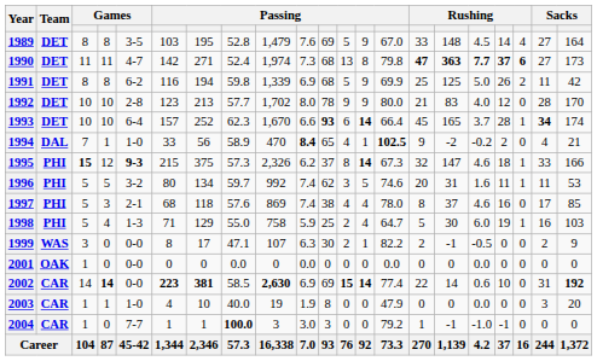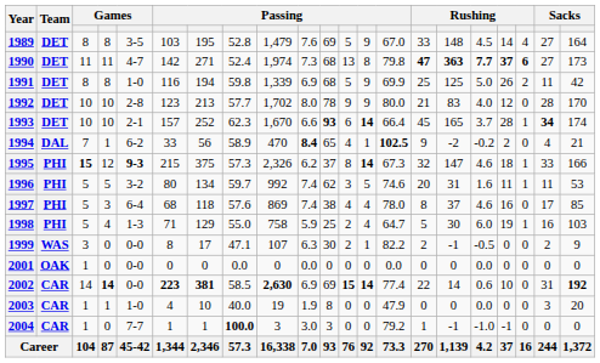1991 | column 5: 6-2 -> 1-0
1993 | column 5: 6-4 -> 2-1
1994 | column 5: 1-0 -> 6-2
1997 | column 5: 2-1 -> 6-4
